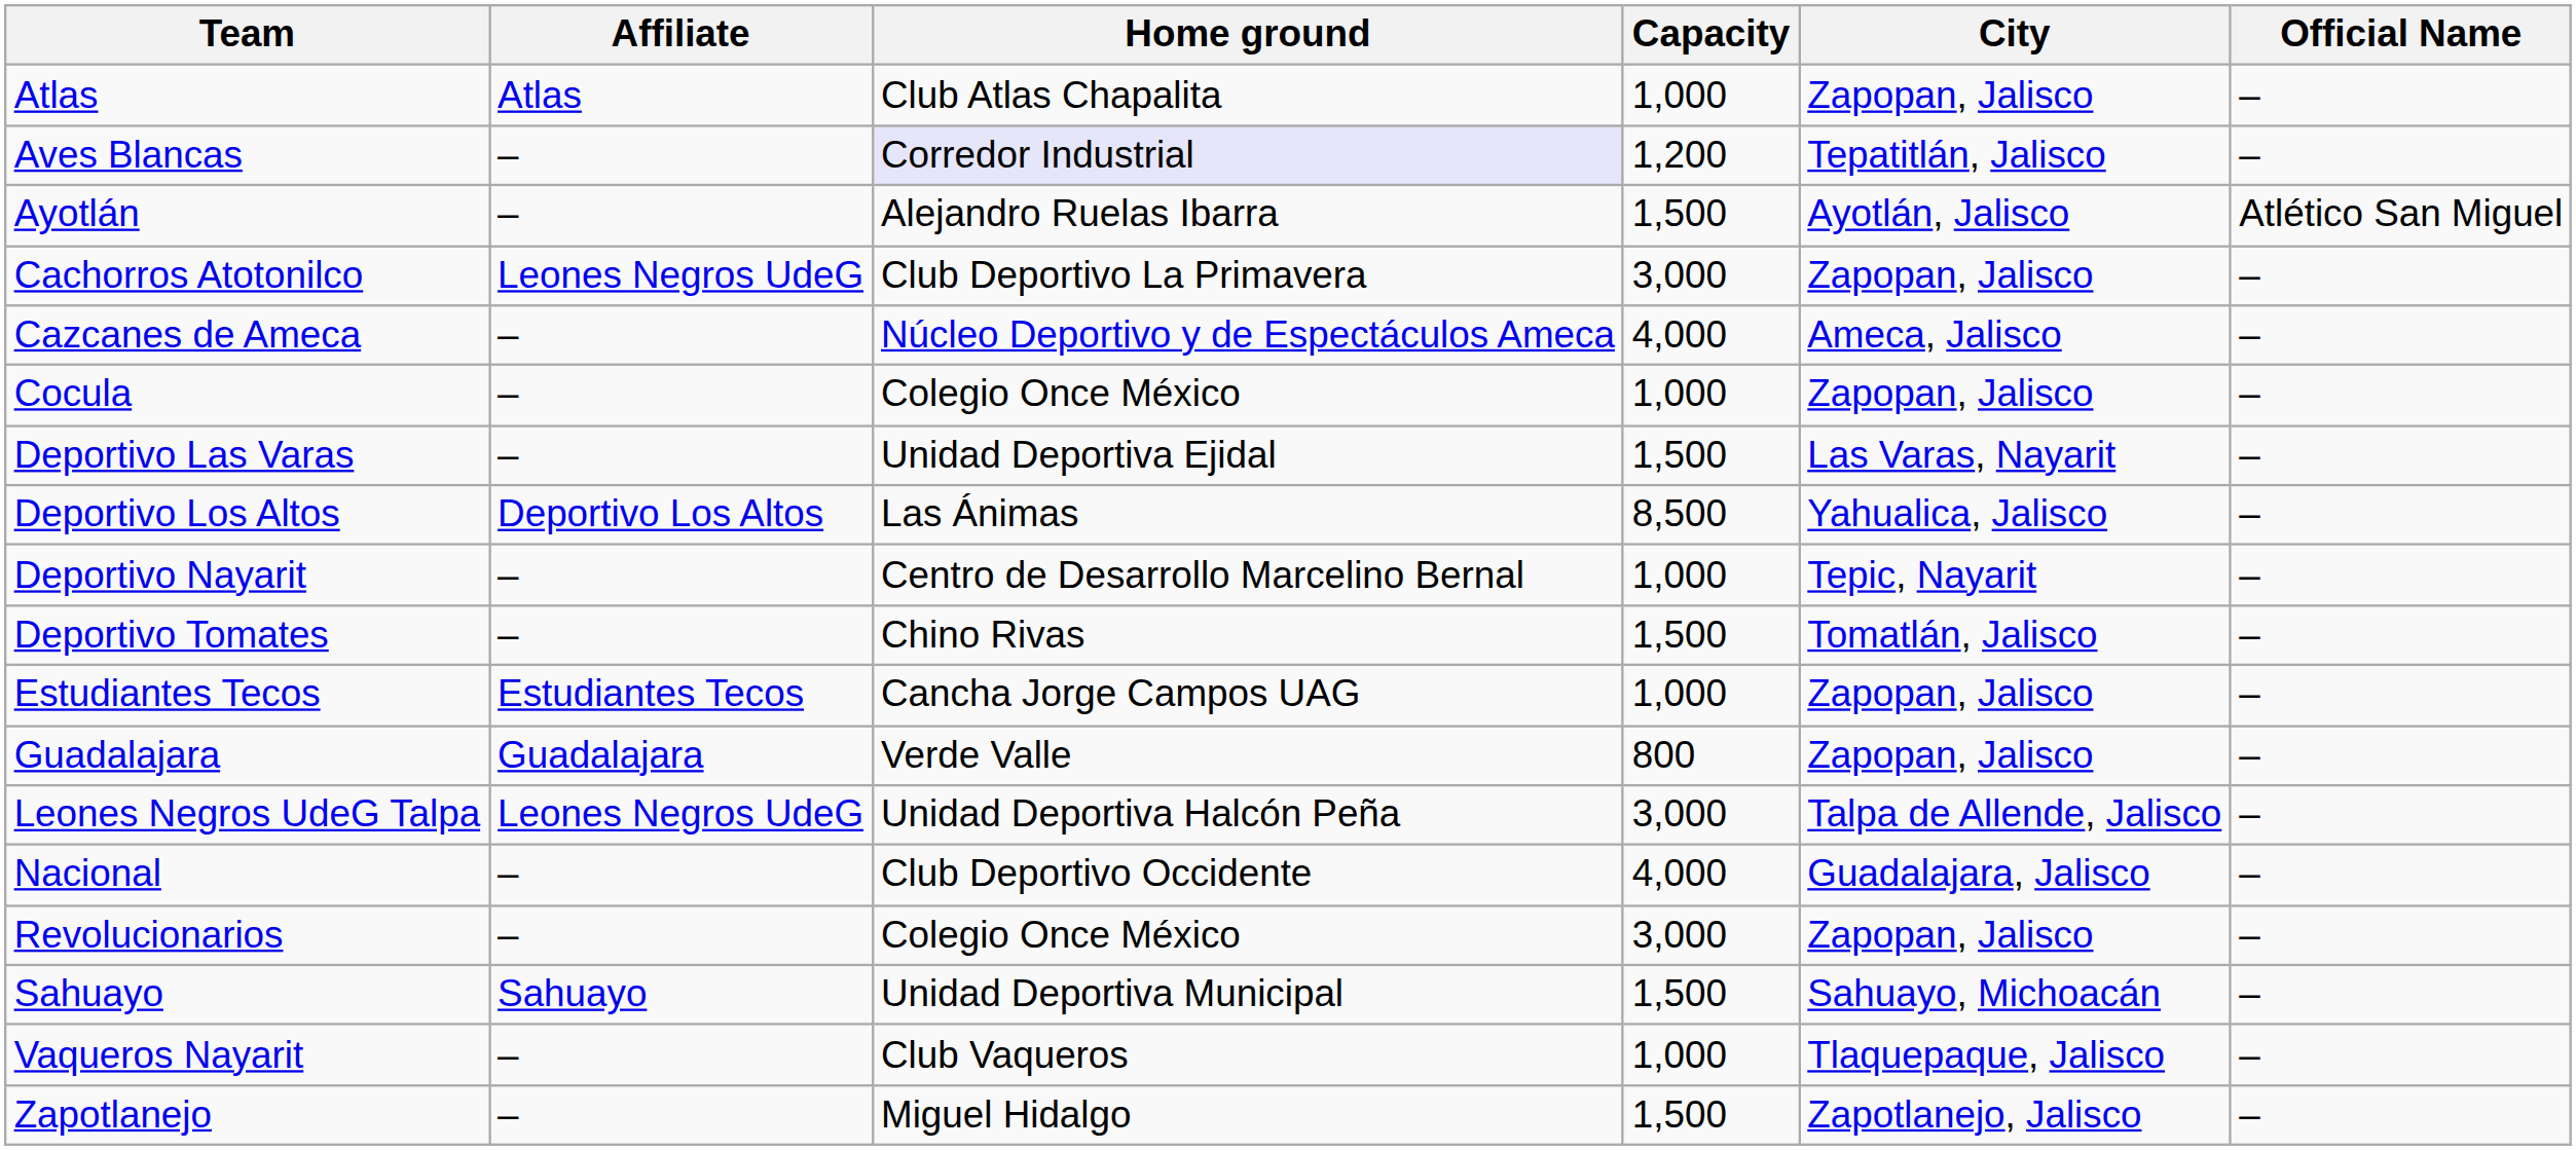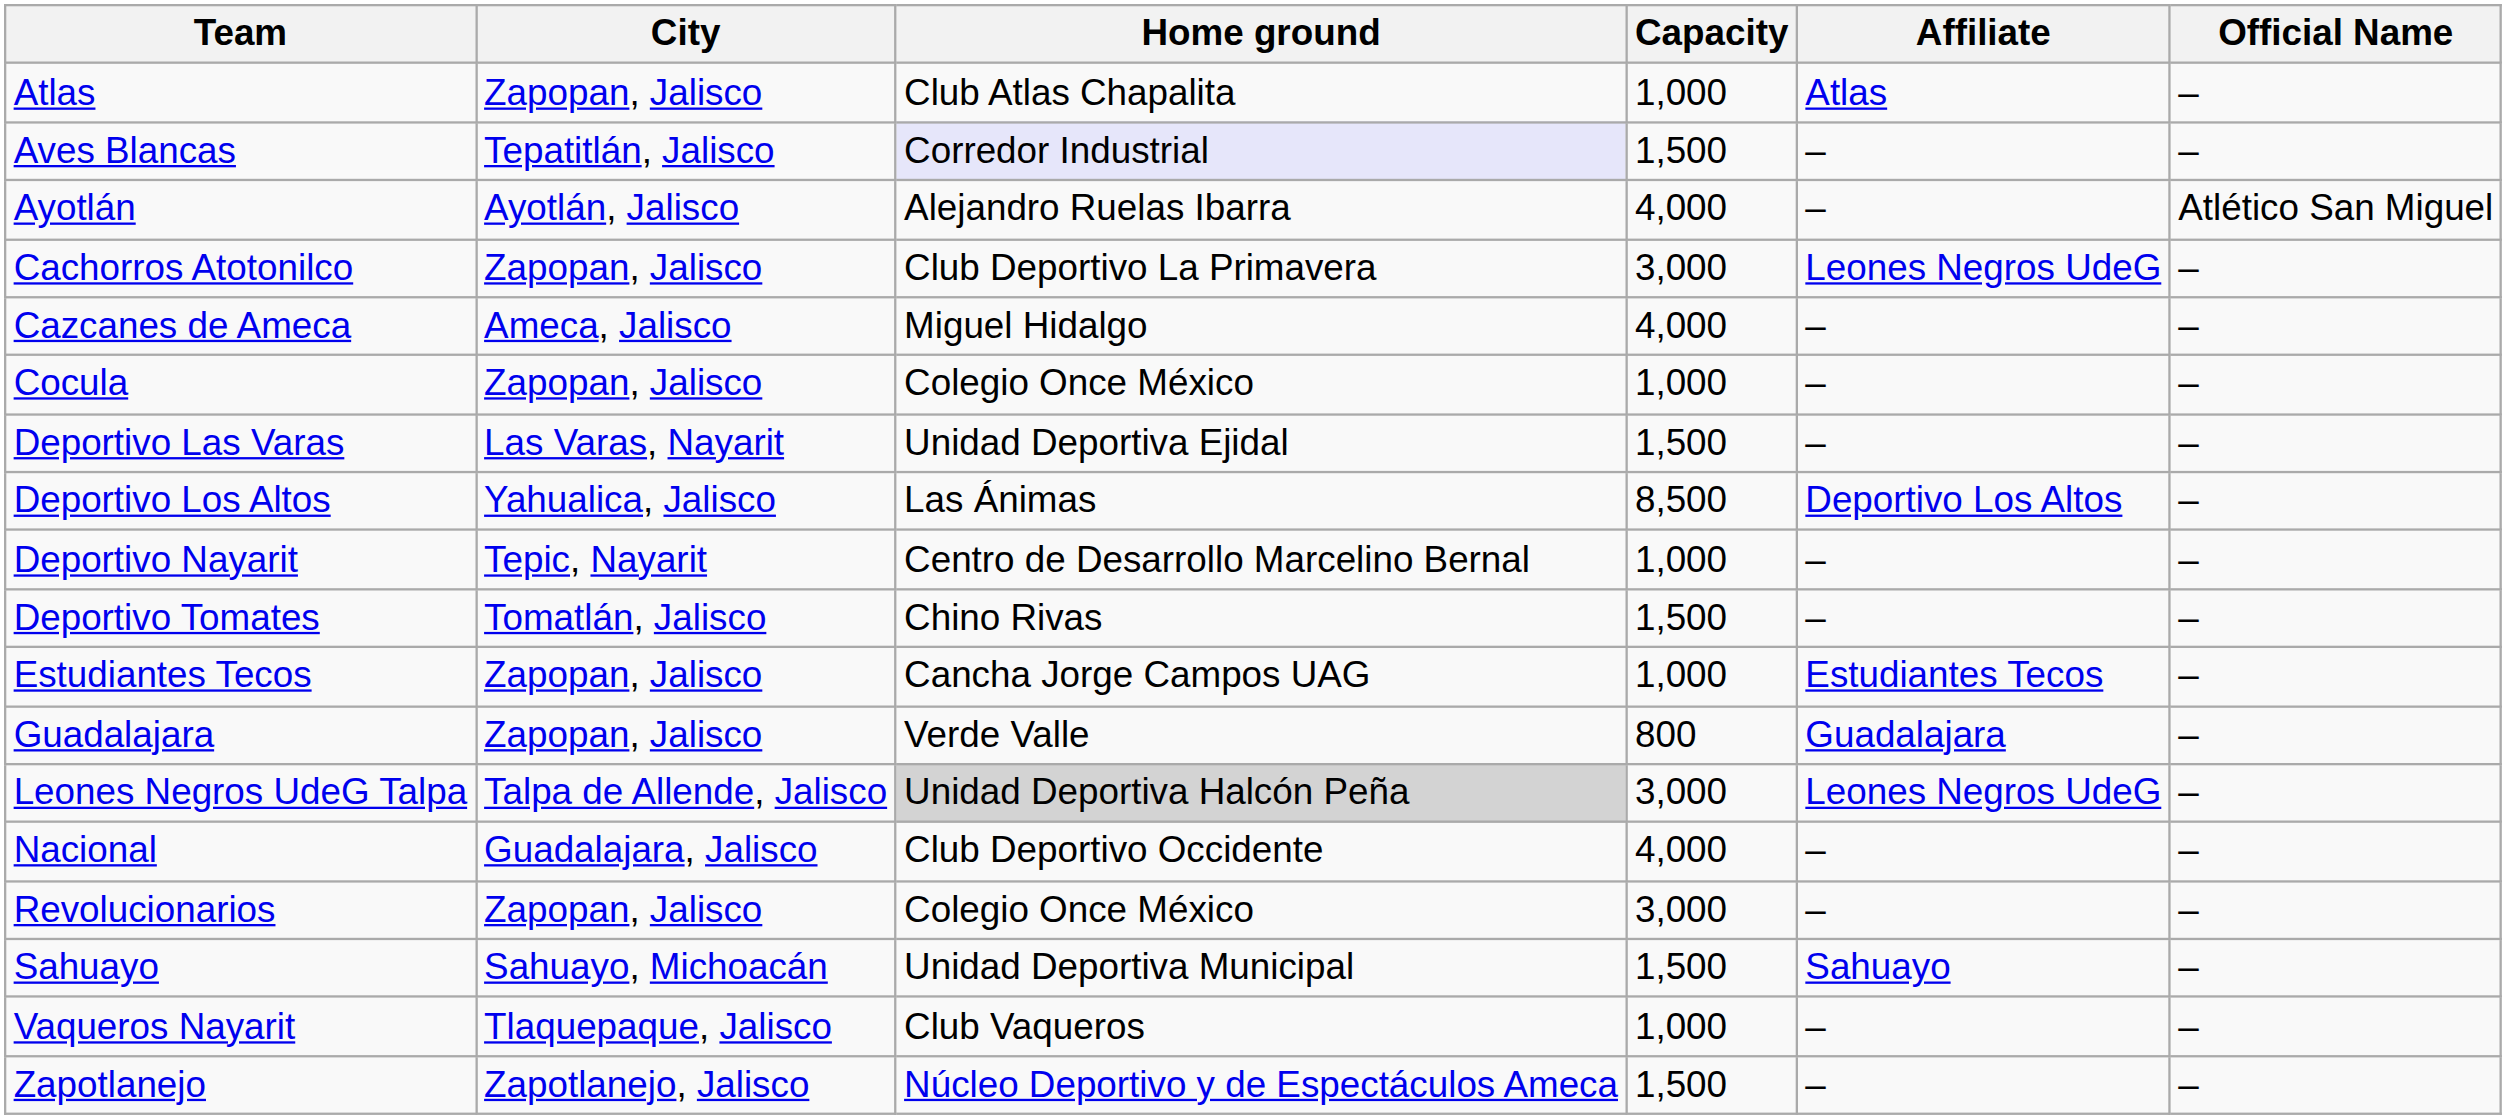columns swapped: City <-> Affiliate
Aves Blancas | Capacity: 1,200 -> 1,500
Ayotlán | Capacity: 1,500 -> 4,000
Cazcanes de Ameca | Home ground: Núcleo Deportivo y de Espectáculos Ameca -> Miguel Hidalgo
Leones Negros UdeG Talpa | Home ground: no background -> lightgrey background
Zapotlanejo | Home ground: Miguel Hidalgo -> Núcleo Deportivo y de Espectáculos Ameca
